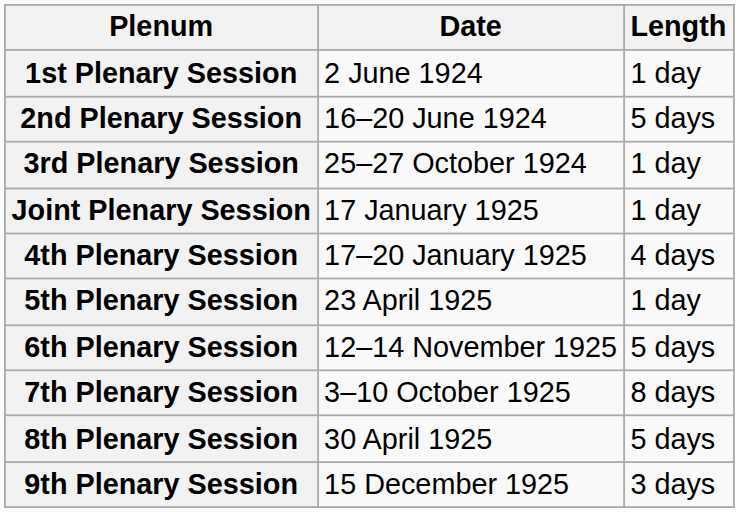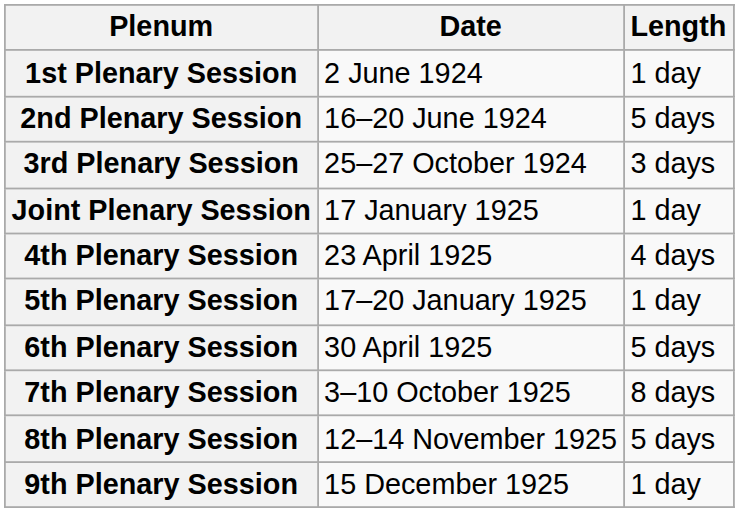3rd Plenary Session | Length: 1 day -> 3 days
4th Plenary Session | Date: 17–20 January 1925 -> 23 April 1925
5th Plenary Session | Date: 23 April 1925 -> 17–20 January 1925
6th Plenary Session | Date: 12–14 November 1925 -> 30 April 1925
8th Plenary Session | Date: 30 April 1925 -> 12–14 November 1925
9th Plenary Session | Length: 3 days -> 1 day
